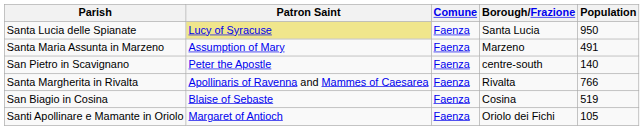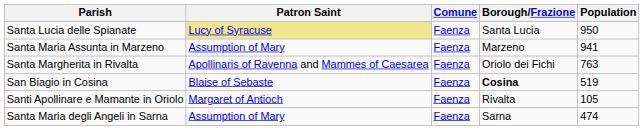Santa Maria Assunta in Marzeno | Population: 491 -> 941
- row: San Pietro in Scavignano | Peter the Apostle | Faenza | centre-south | 140
Santa Margherita in Rivalta | Borough/Frazione: Rivalta -> Oriolo dei Fichi
Santa Margherita in Rivalta | Population: 766 -> 763
San Biagio in Cosina | Borough/Frazione: normal -> bold
Santi Apollinare e Mamante in Oriolo | Borough/Frazione: Oriolo dei Fichi -> Rivalta
+ row: Santa Maria degli Angeli in Sarna | Assumption of Mary | Faenza | Sarna | 474
